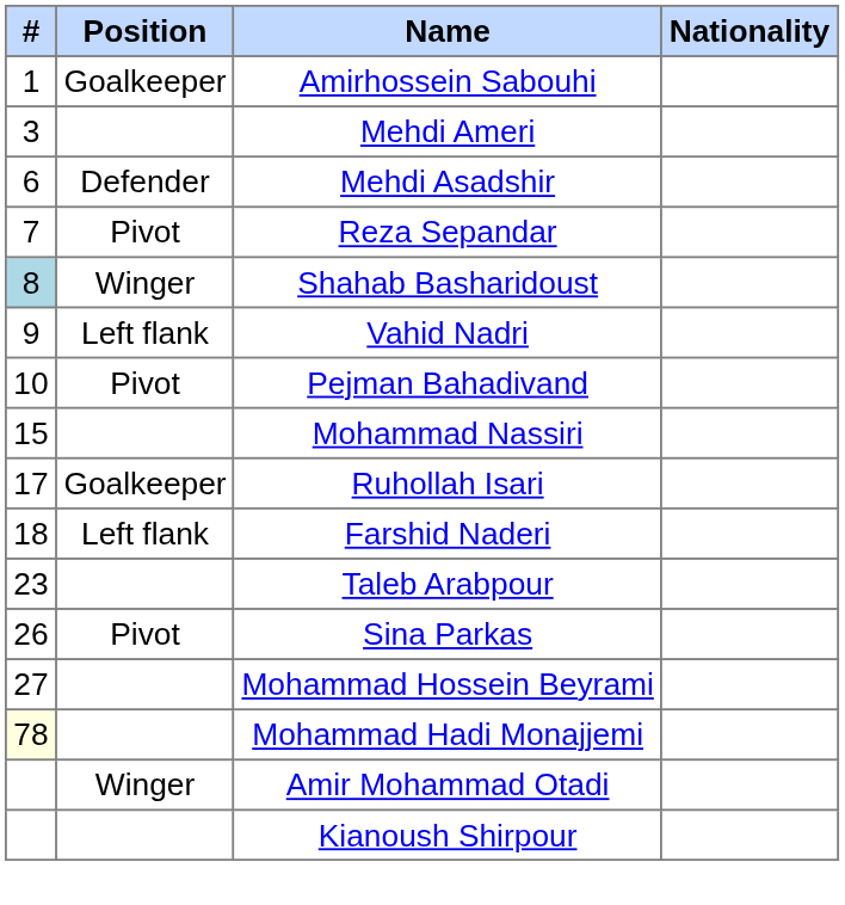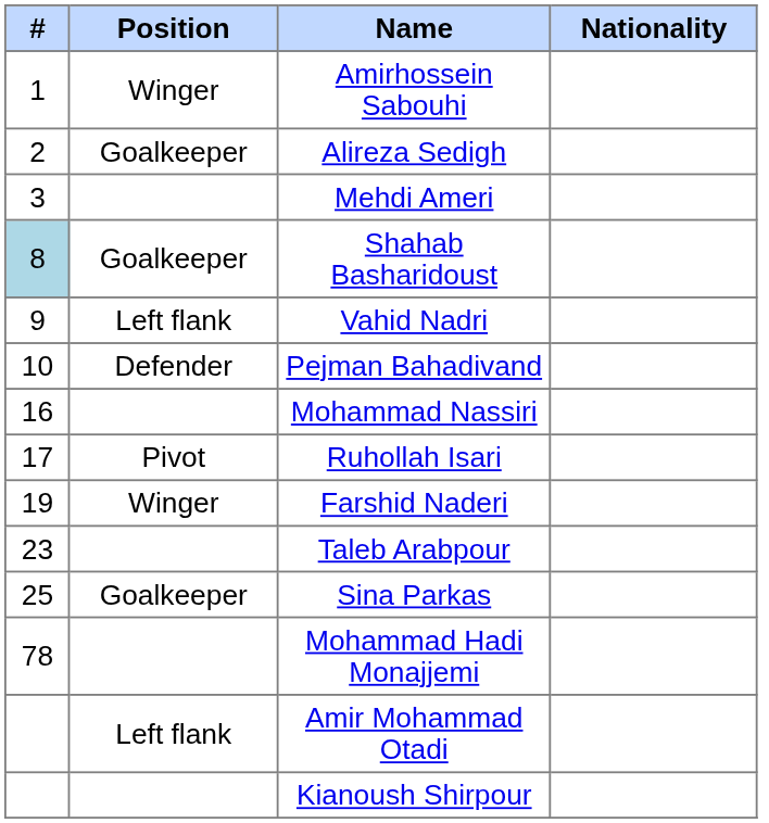Amirhossein Sabouhi | Position: Goalkeeper -> Winger
+ row: 2 | Goalkeeper | Alireza Sedigh
- row: 6 | Defender | Mehdi Asadshir
- row: 7 | Pivot | Reza Sepandar
Shahab Basharidoust | Position: Winger -> Goalkeeper
Pejman Bahadivand | Position: Pivot -> Defender
Mohammad Nassiri | #: 15 -> 16
Ruhollah Isari | Position: Goalkeeper -> Pivot
Farshid Naderi | #: 18 -> 19
Farshid Naderi | Position: Left flank -> Winger
Sina Parkas | #: 26 -> 25
Sina Parkas | Position: Pivot -> Goalkeeper
- row: 27 | Mohammad Hossein Beyrami
Mohammad Hadi Monajjemi | #: lightyellow background -> no background
Amir Mohammad Otadi | Position: Winger -> Left flank
